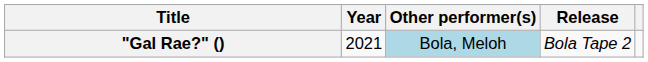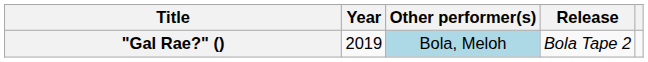"Gal Rae?" () | Year: 2021 -> 2019
